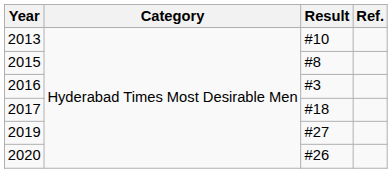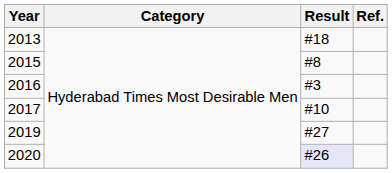2013 | Result: #10 -> #18
2017 | Result: #18 -> #10
2020 | Result: no background -> lavender background
